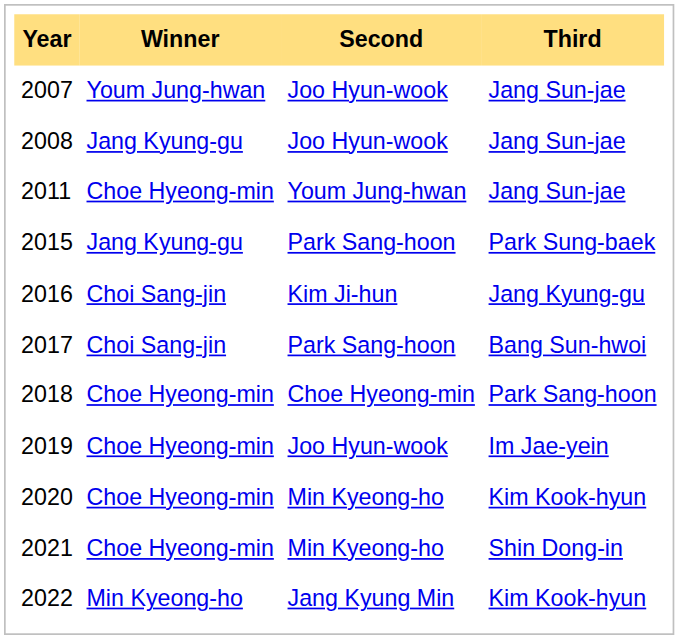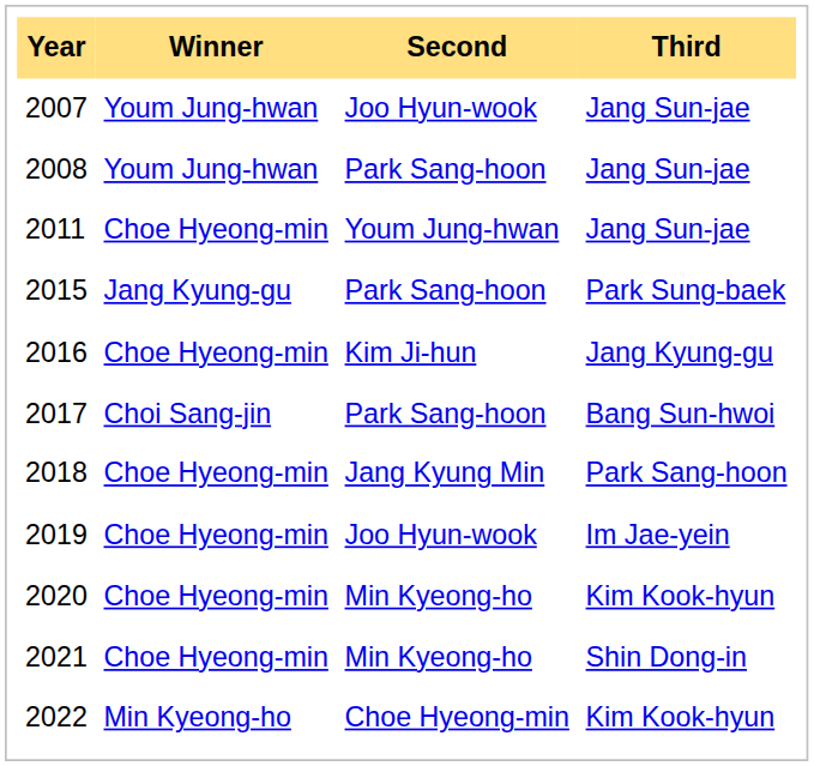2008 | Winner: Jang Kyung-gu -> Youm Jung-hwan
2008 | Second: Joo Hyun-wook -> Park Sang-hoon
2016 | Winner: Choi Sang-jin -> Choe Hyeong-min
2018 | Second: Choe Hyeong-min -> Jang Kyung Min
2022 | Second: Jang Kyung Min -> Choe Hyeong-min
